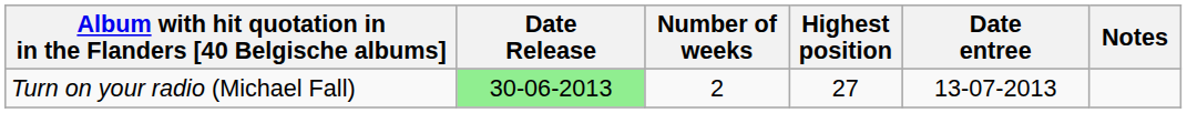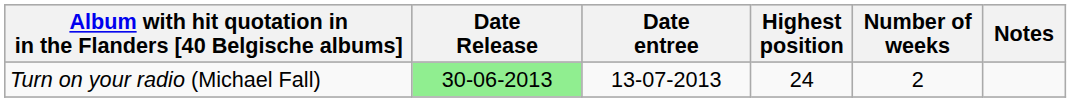columns swapped: Date entree <-> Number of weeks
Turn on your radio (Michael Fall) | Highest position: 27 -> 24
